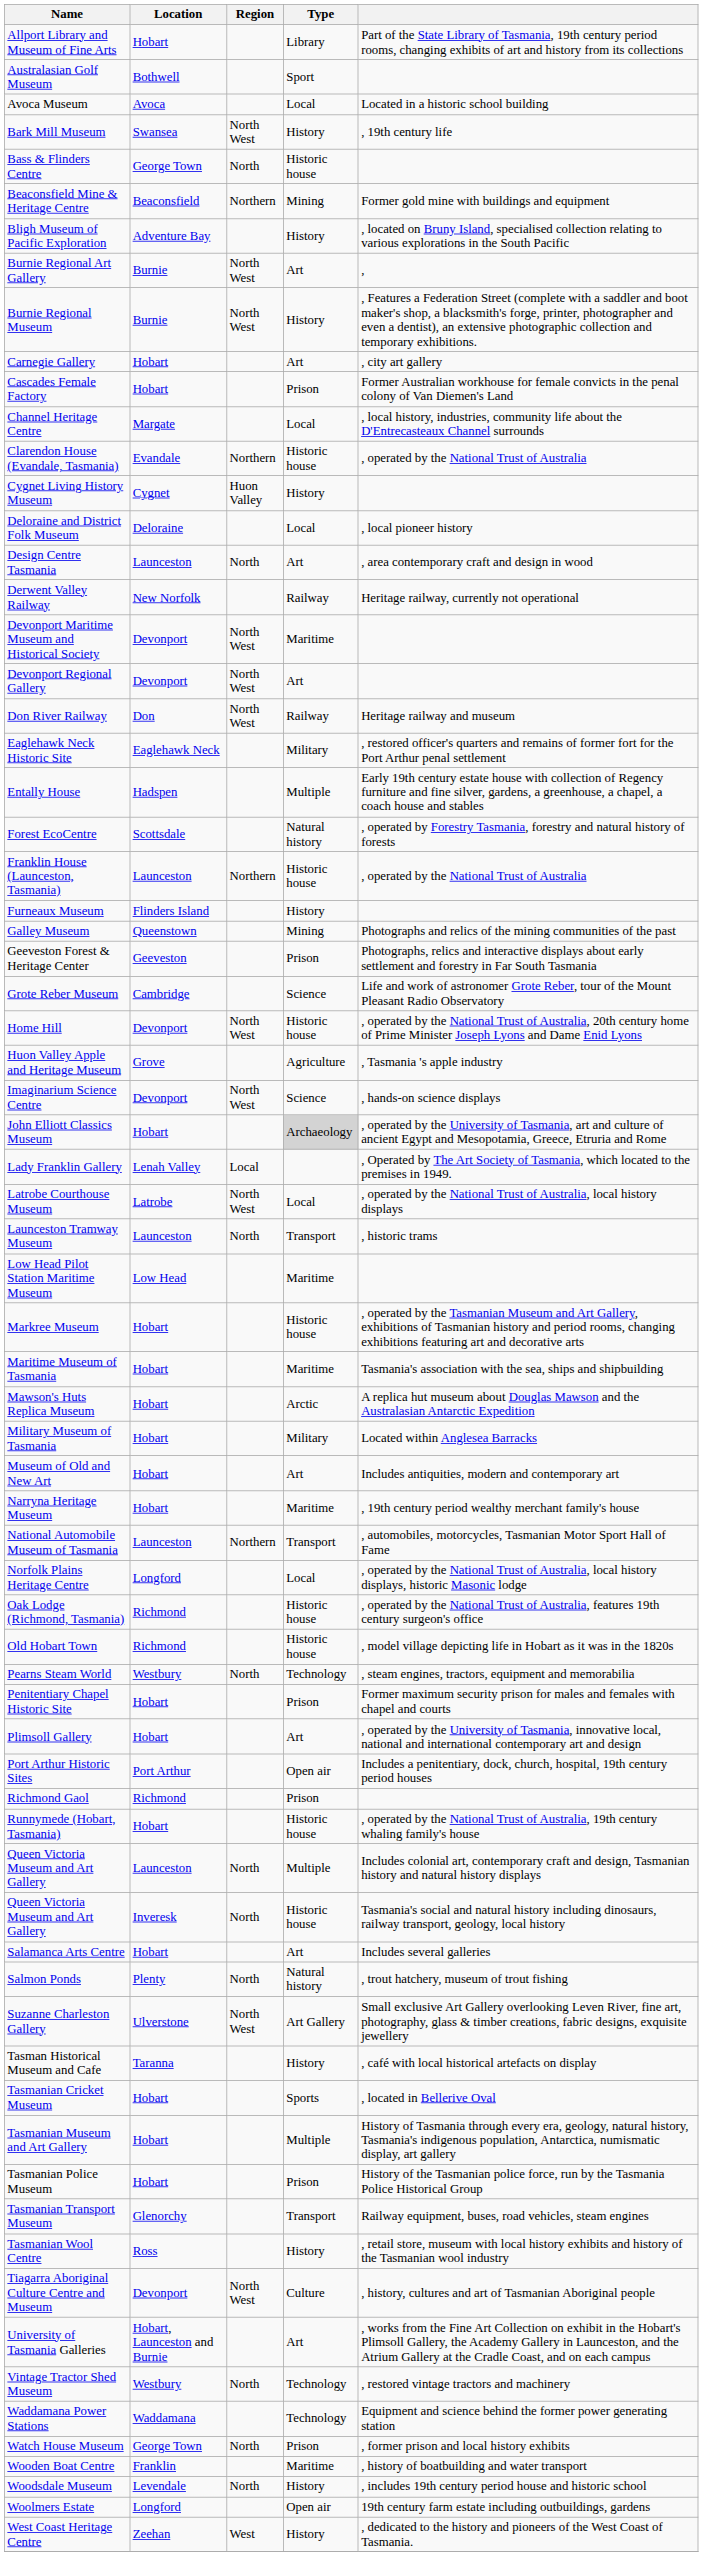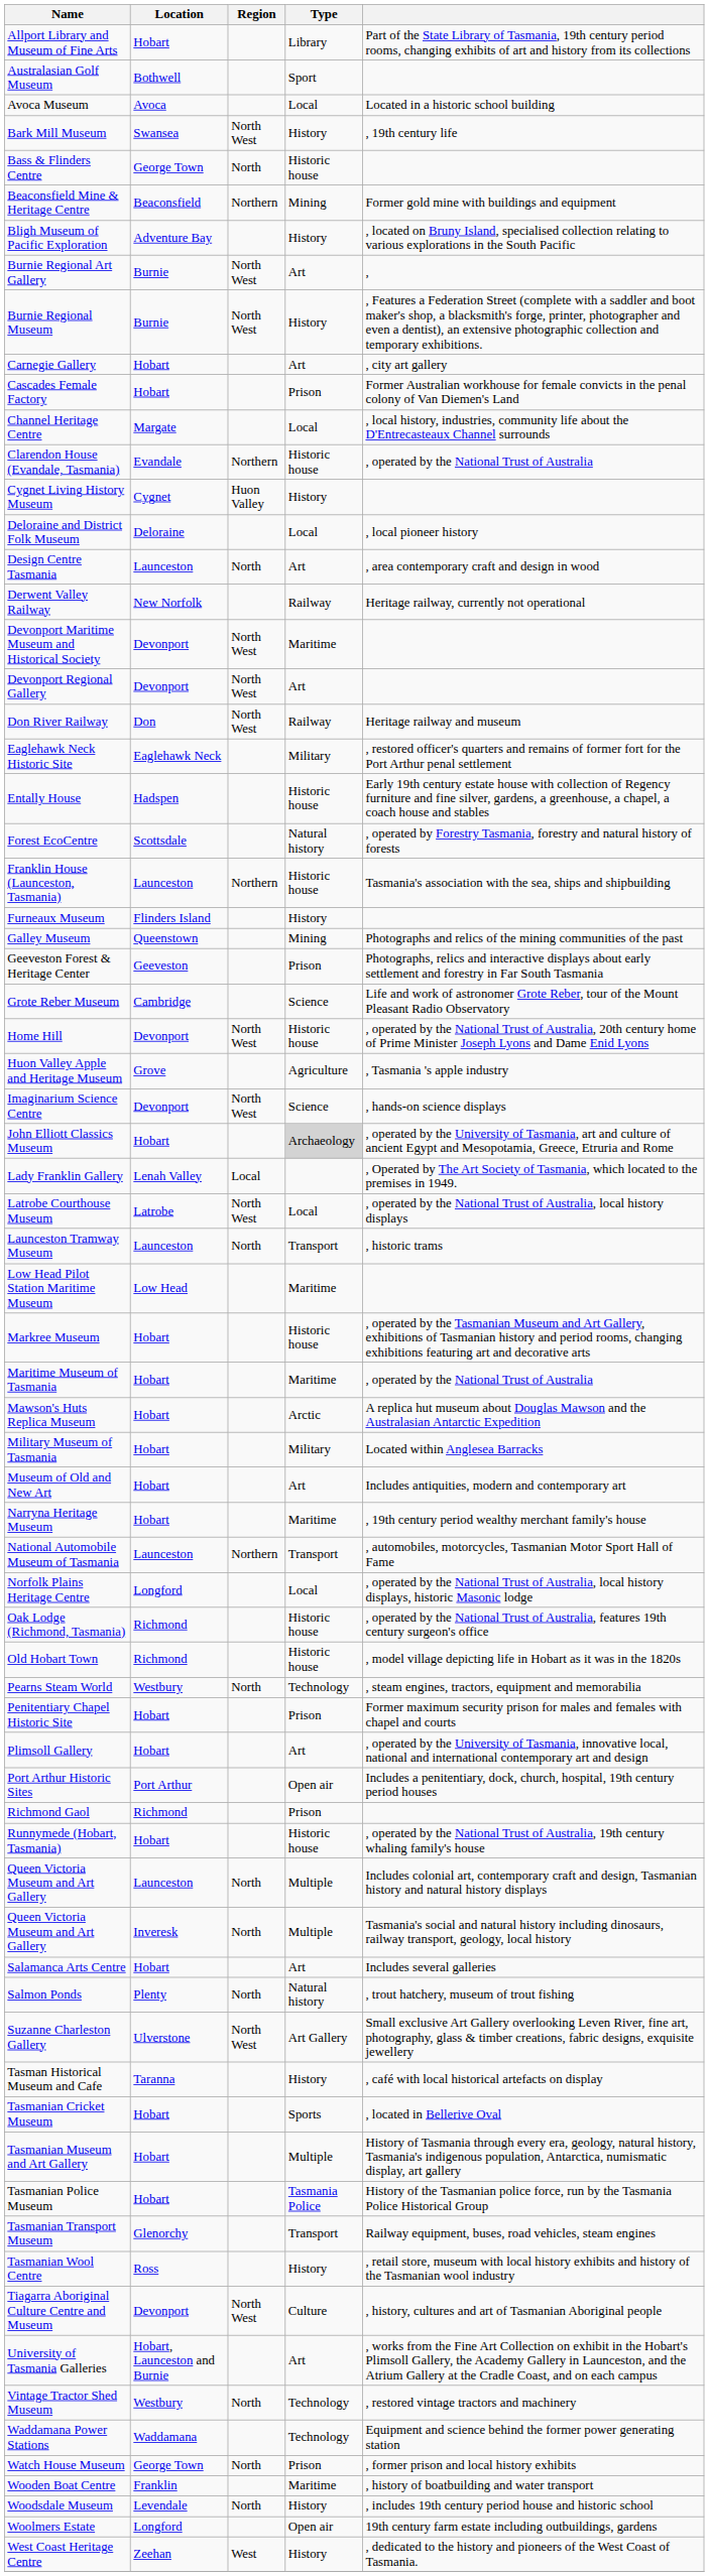Entally House | Type: Multiple -> Historic house
Franklin House (Launceston, Tasmania) | column 5: , operated by the National Trust of Australia -> Tasmania's association with the sea, ships and shipbuilding
Maritime Museum of Tasmania | column 5: Tasmania's association with the sea, ships and shipbuilding -> , operated by the National Trust of Australia
Queen Victoria Museum and Art Gallery / Inveresk | Type: Historic house -> Multiple
Tasmanian Police Museum | Type: Prison -> Tasmania Police
